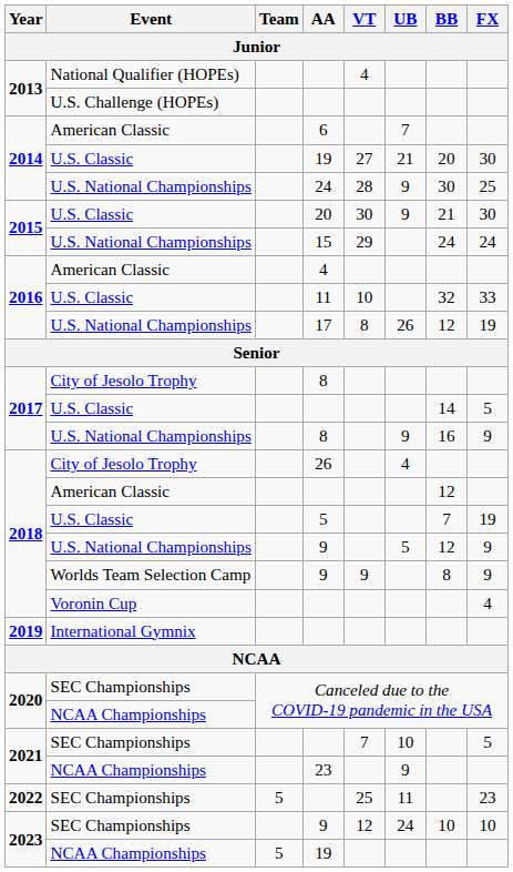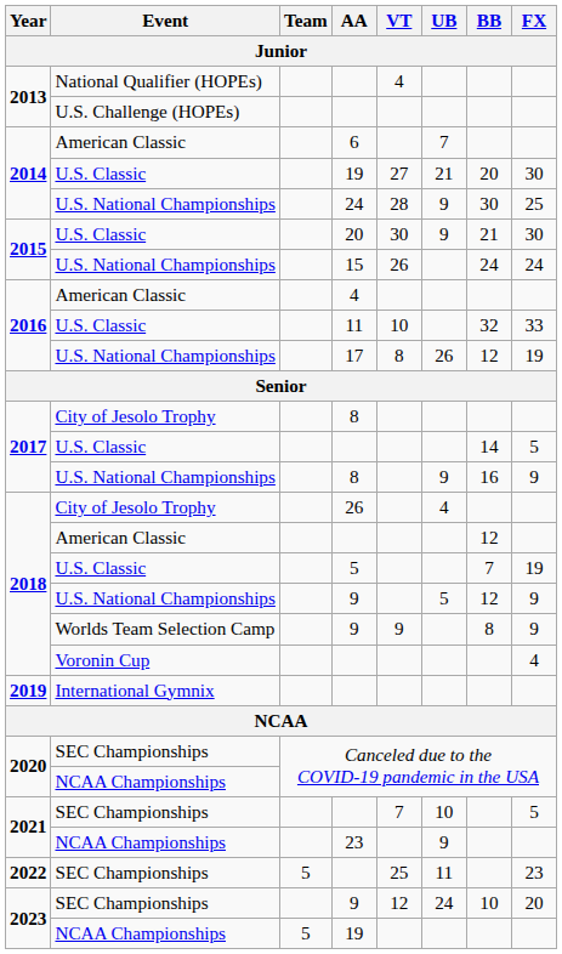15 | VT: 29 -> 26
SEC Championships / 9 | FX: 10 -> 20
